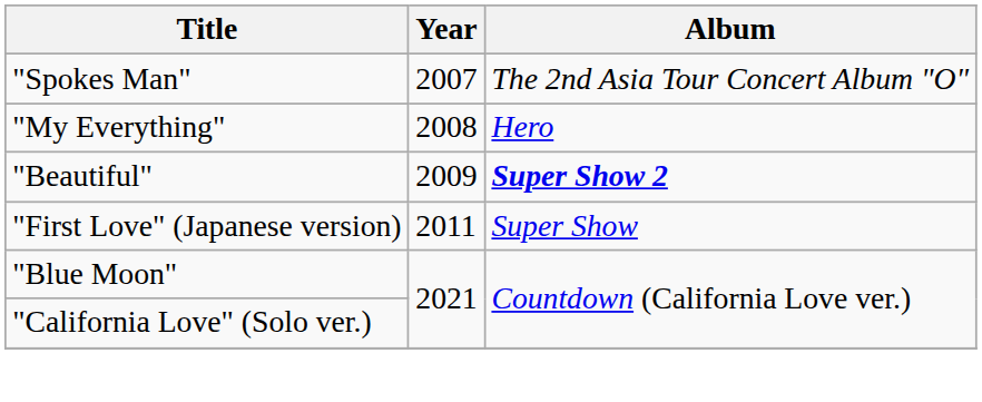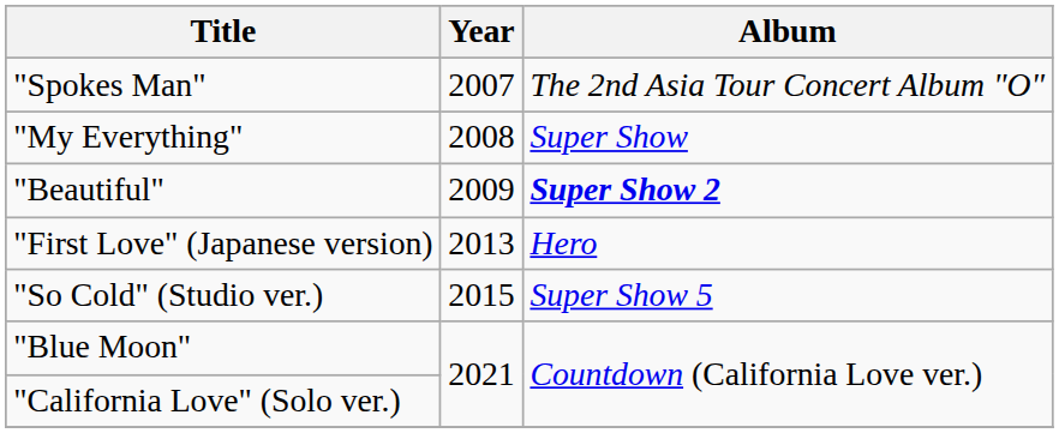"My Everything" | Album: Hero -> Super Show
"First Love" (Japanese version) | Year: 2011 -> 2013
"First Love" (Japanese version) | Album: Super Show -> Hero
+ row: "So Cold" (Studio ver.) | 2015 | Super Show 5
